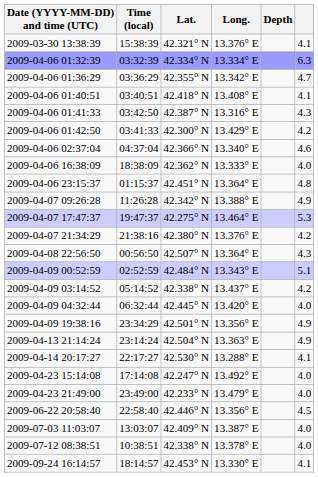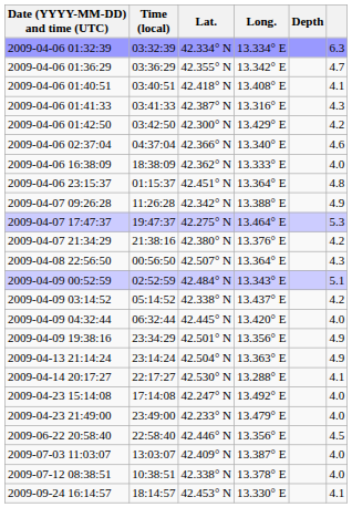- row: 2009-03-30 13:38:39 | 15:38:39 | 42.321° N | 13.376° E | 4.1
2009-04-06 01:41:33 | Time (local): 03:42:50 -> 03:41:33
2009-04-06 01:42:50 | Time (local): 03:41:33 -> 03:42:50
